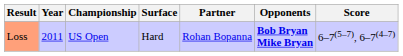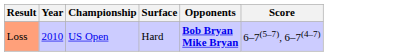- column: Partner | Rohan Bopanna
Loss | Year: 2011 -> 2010
